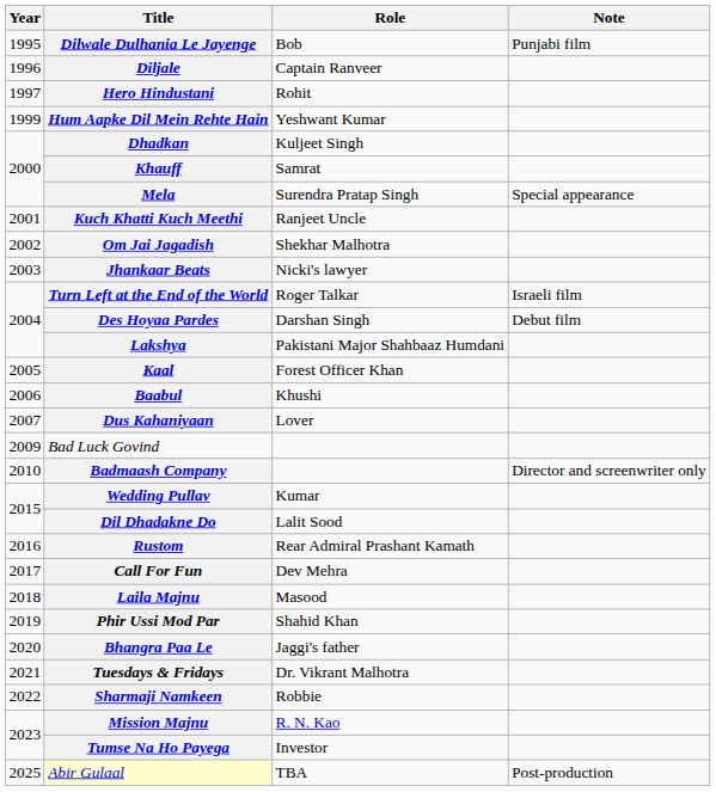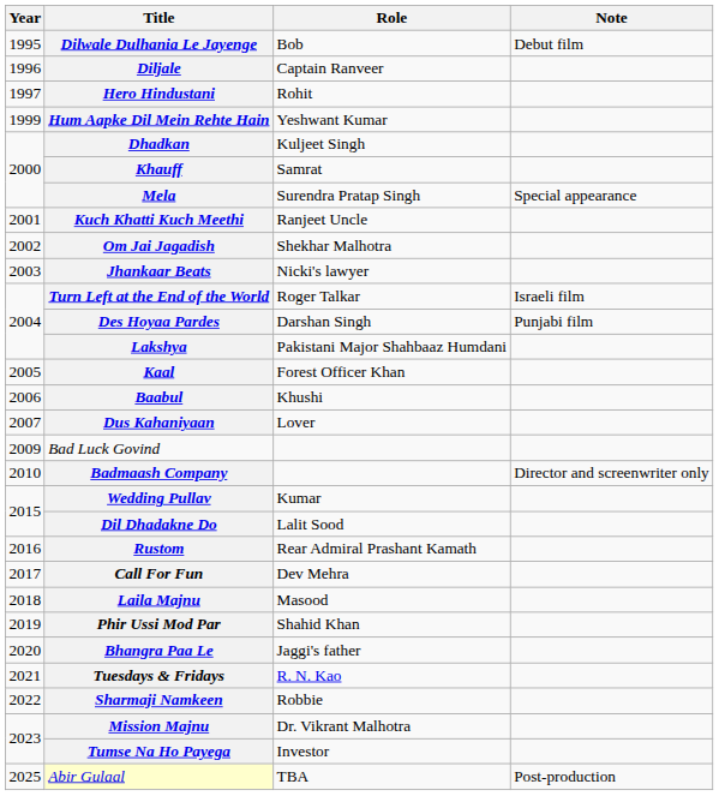Dilwale Dulhania Le Jayenge | Note: Punjabi film -> Debut film
Des Hoyaa Pardes | Note: Debut film -> Punjabi film
Tuesdays & Fridays | Role: Dr. Vikrant Malhotra -> R. N. Kao
Mission Majnu | Role: R. N. Kao -> Dr. Vikrant Malhotra
